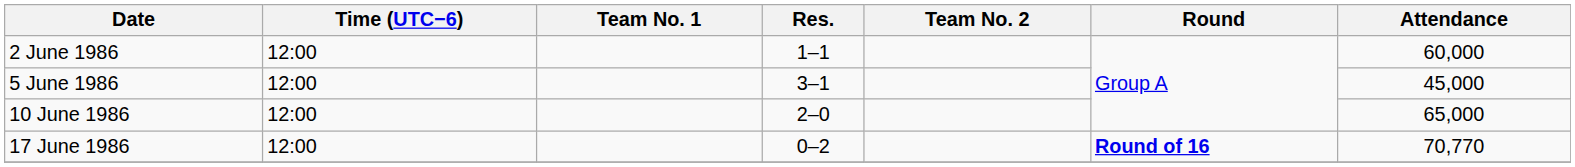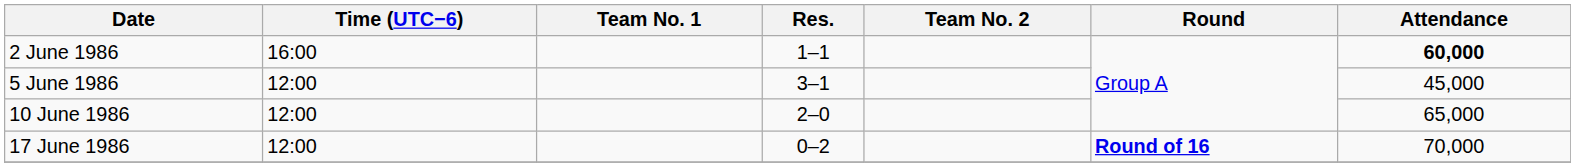2 June 1986 | Time (UTC−6): 12:00 -> 16:00
2 June 1986 | Attendance: normal -> bold
17 June 1986 | Attendance: 70,770 -> 70,000
